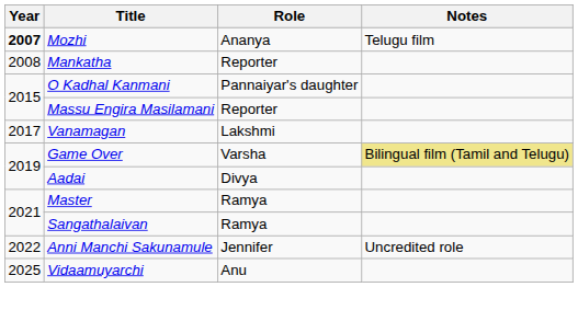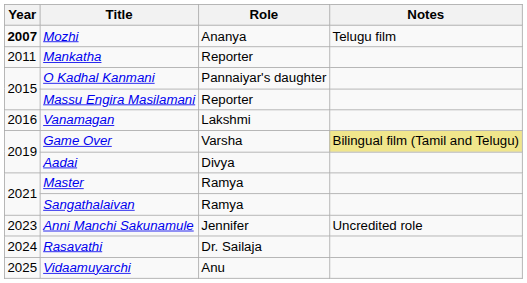Mankatha | Year: 2008 -> 2011
Vanamagan | Year: 2017 -> 2016
Anni Manchi Sakunamule | Year: 2022 -> 2023
+ row: 2024 | Rasavathi | Dr. Sailaja
